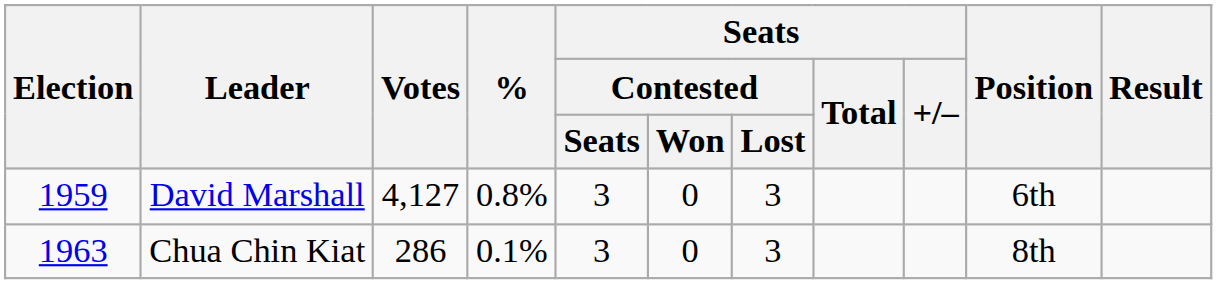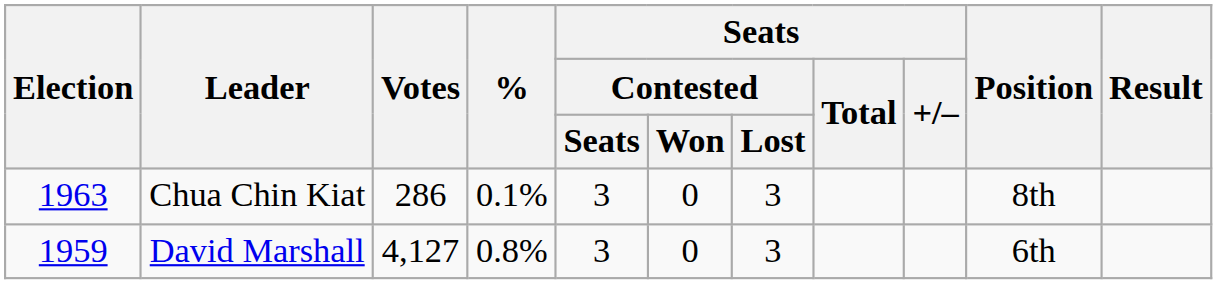rows swapped: David Marshall <-> Chua Chin Kiat
